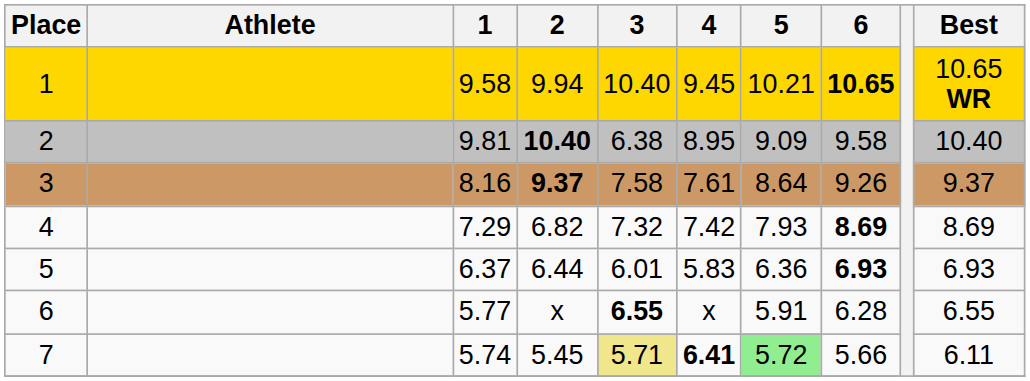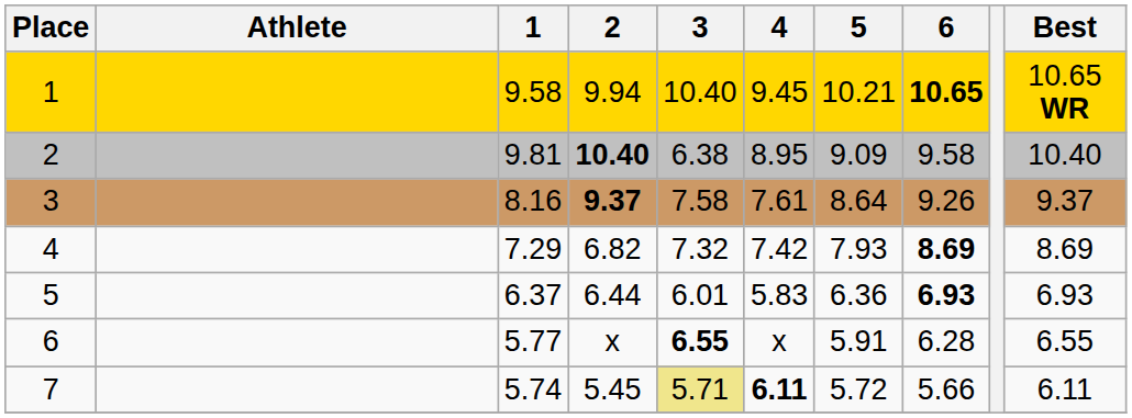7 | 4: 6.41 -> 6.11
7 | 5: lightgreen background -> no background
